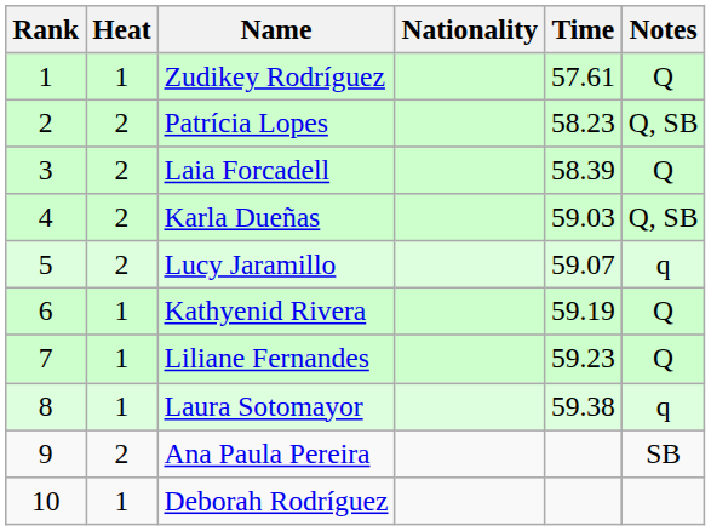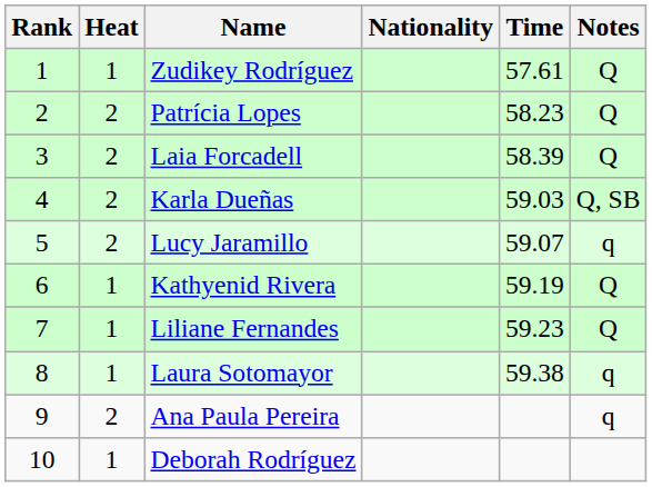Patrícia Lopes | Notes: Q, SB -> Q
Ana Paula Pereira | Notes: SB -> q
